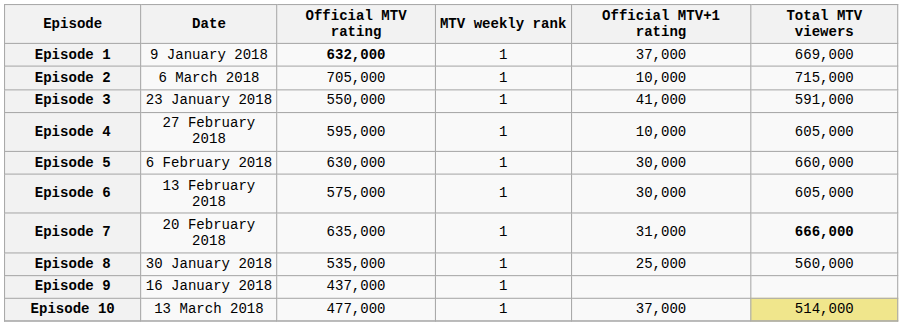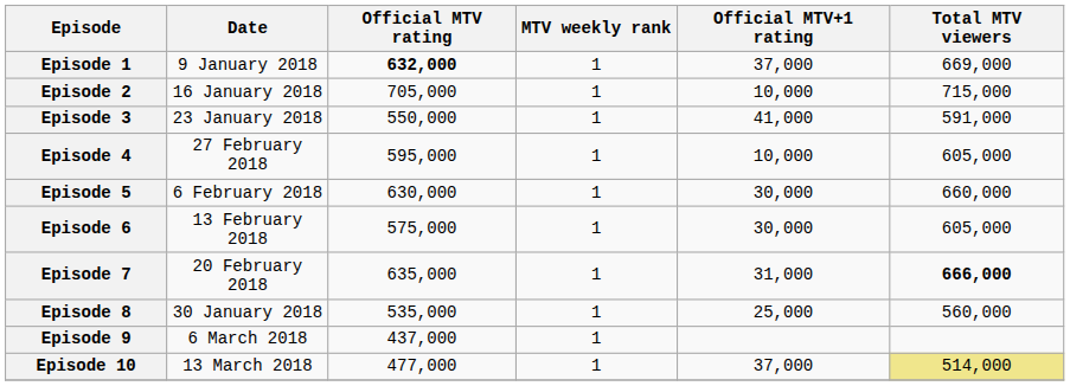Episode 2 | Date: 6 March 2018 -> 16 January 2018
Episode 9 | Date: 16 January 2018 -> 6 March 2018
